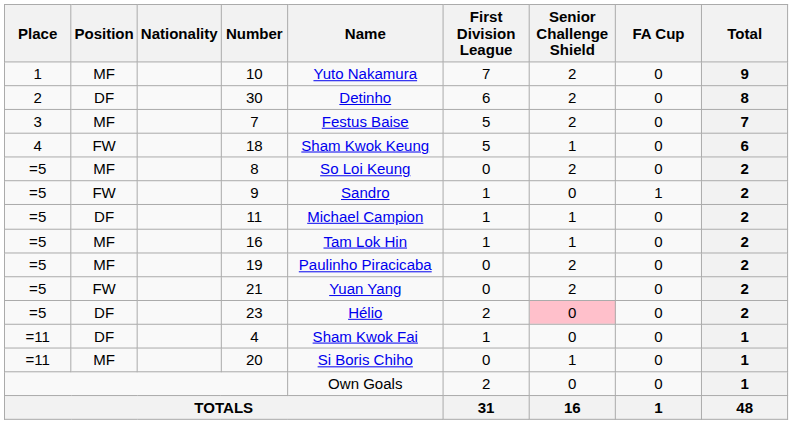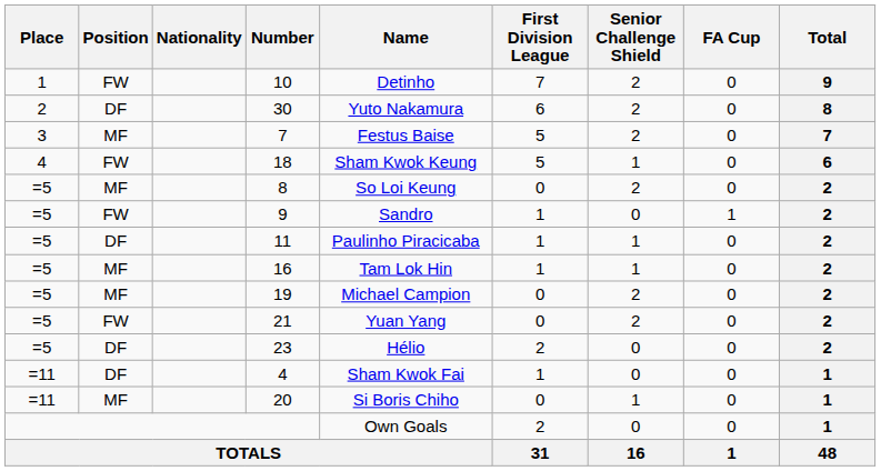10 | Position: MF -> FW
10 | Name: Yuto Nakamura -> Detinho
30 | Name: Detinho -> Yuto Nakamura
11 | Name: Michael Campion -> Paulinho Piracicaba
19 | Name: Paulinho Piracicaba -> Michael Campion
23 | Senior Challenge Shield: pink background -> no background
